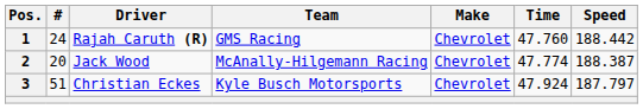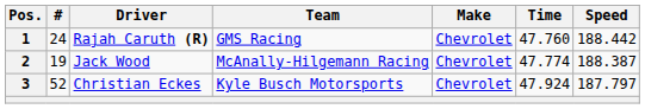2 | #: 20 -> 19
3 | #: 51 -> 52
